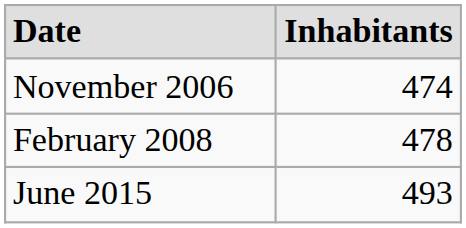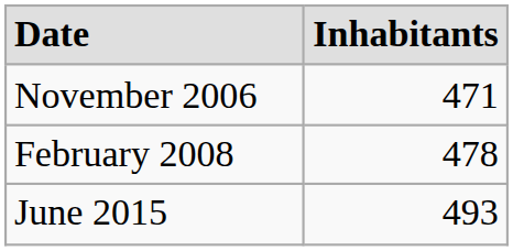November 2006 | Inhabitants: 474 -> 471
